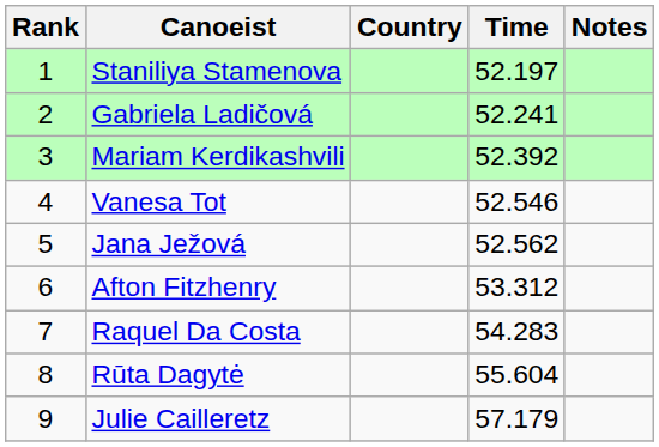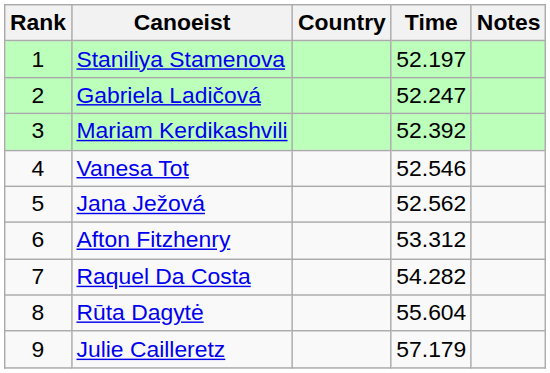Gabriela Ladičová | Time: 52.241 -> 52.247
Raquel Da Costa | Time: 54.283 -> 54.282
